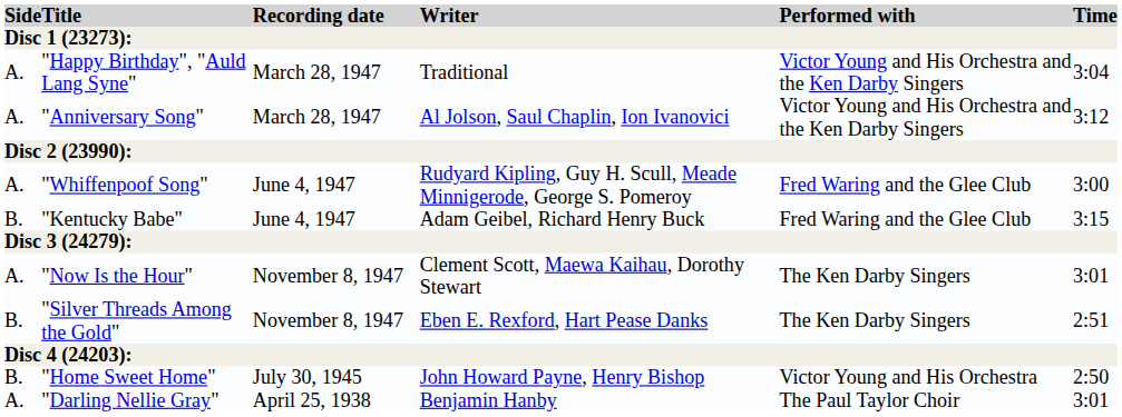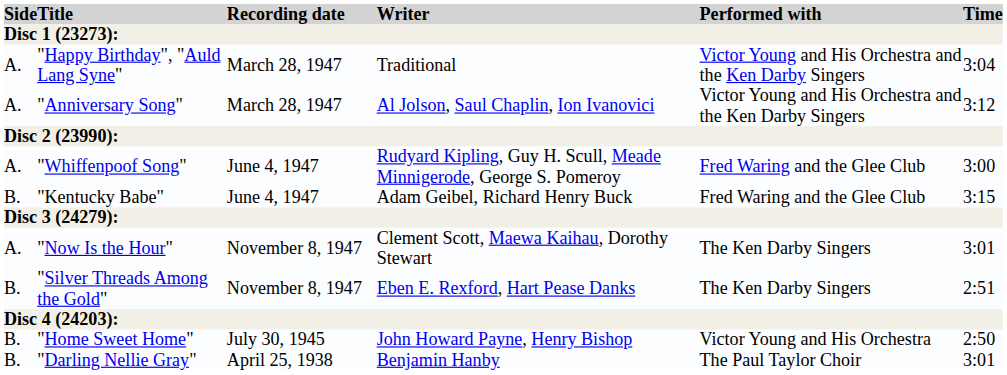"Darling Nellie Gray" | Side: A. -> B.
